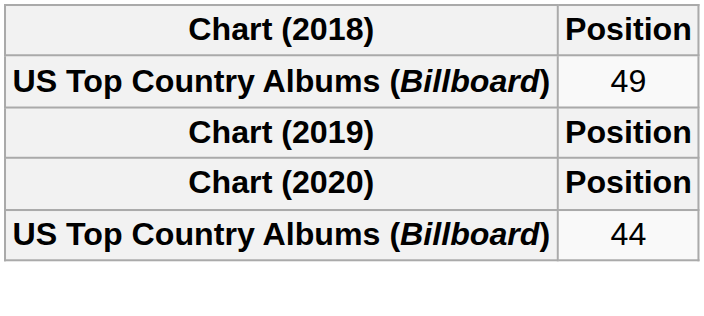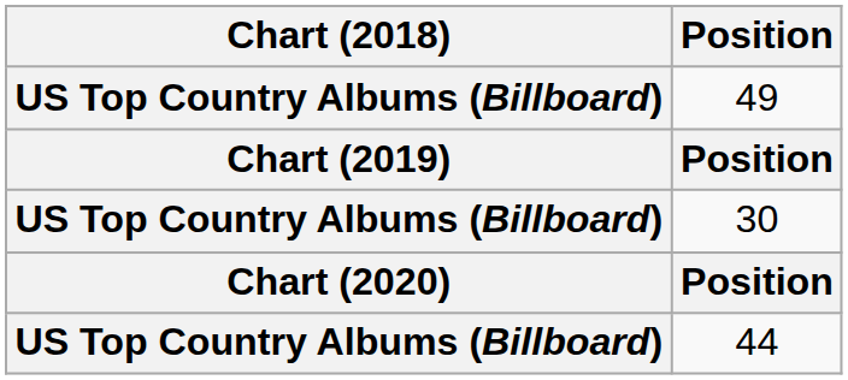+ row: US Top Country Albums (Billboard) | 30
